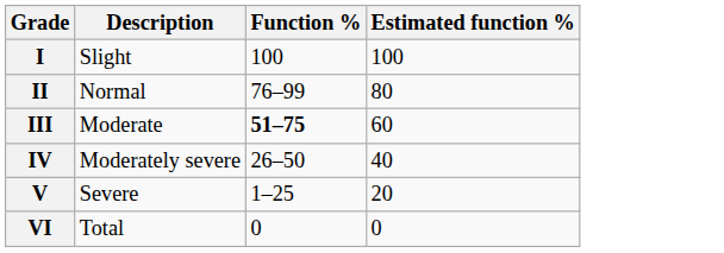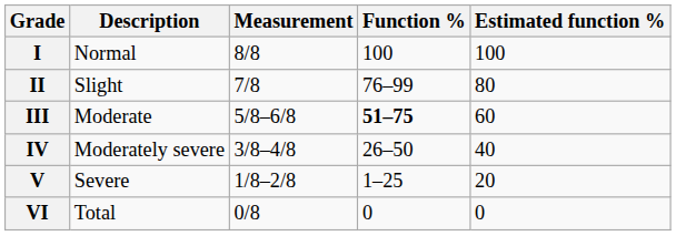+ column: Measurement | 8/8 | 7/8 | 5/8–6/8 | 3/8–4/8 | 1/8–2/8 | 0/8
I | Description: Slight -> Normal
II | Description: Normal -> Slight
